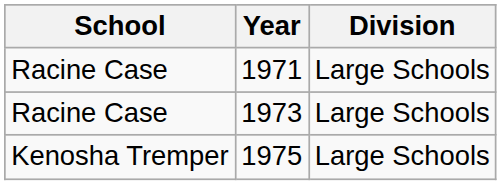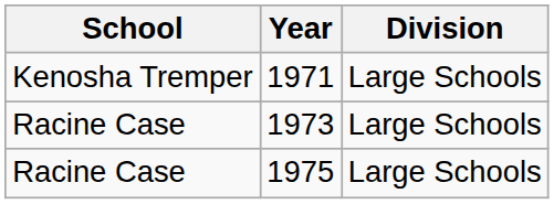1971 | School: Racine Case -> Kenosha Tremper
1975 | School: Kenosha Tremper -> Racine Case
